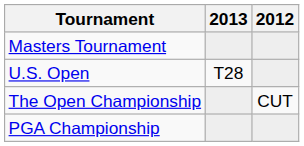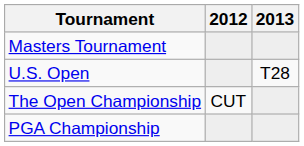columns swapped: 2012 <-> 2013
